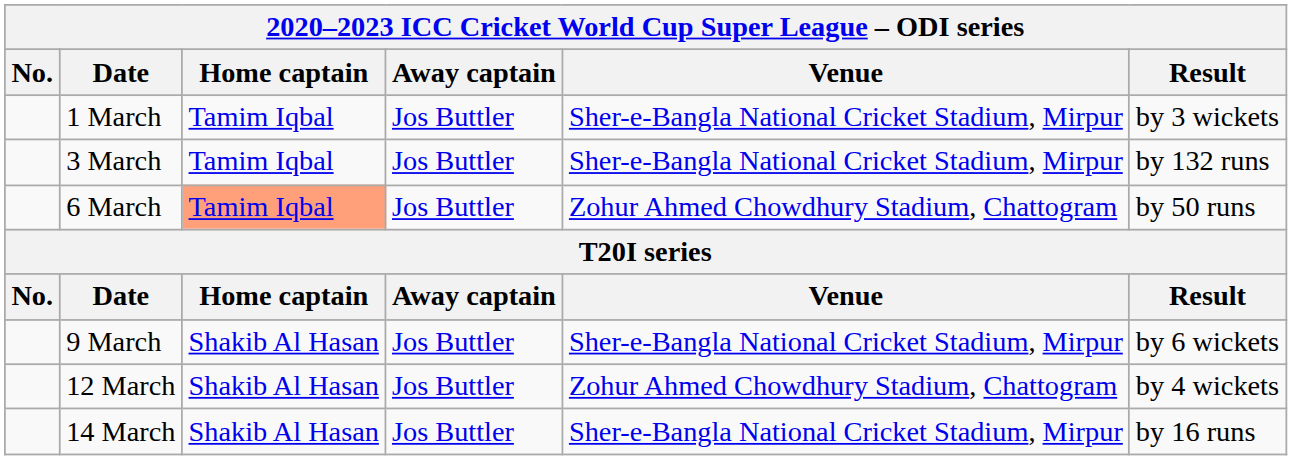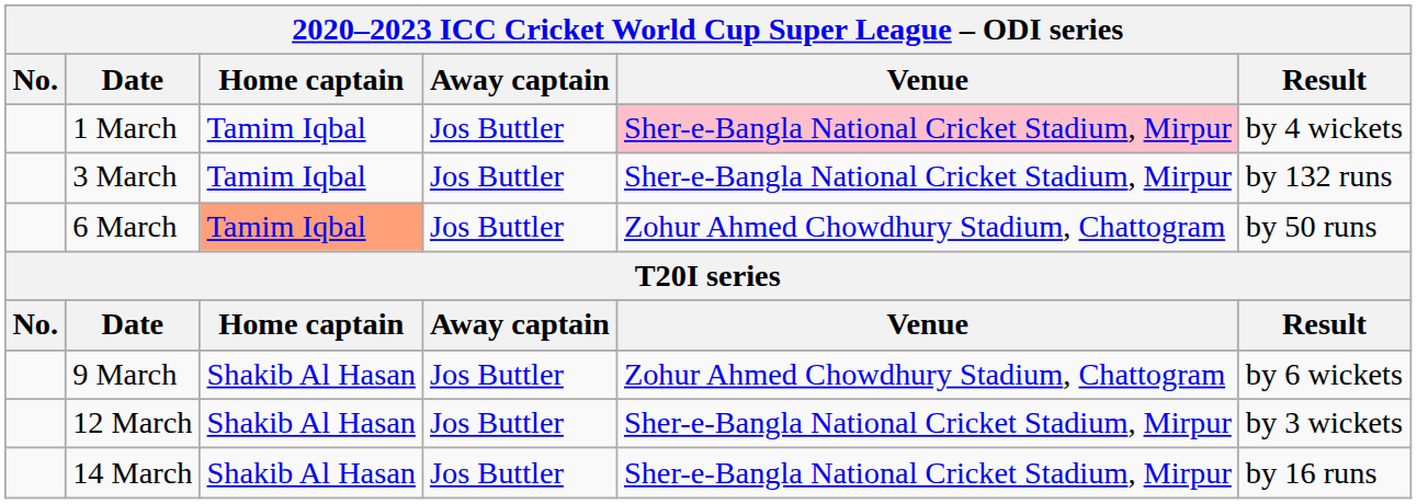1 March | Venue: no background -> pink background
1 March | Result: by 3 wickets -> by 4 wickets
9 March | Venue: Sher-e-Bangla National Cricket Stadium, Mirpur -> Zohur Ahmed Chowdhury Stadium, Chattogram
12 March | Venue: Zohur Ahmed Chowdhury Stadium, Chattogram -> Sher-e-Bangla National Cricket Stadium, Mirpur
12 March | Result: by 4 wickets -> by 3 wickets
